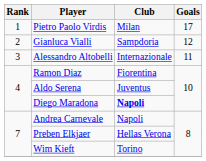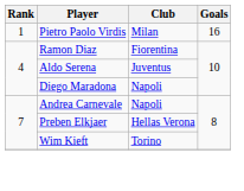Pietro Paolo Virdis | Goals: 17 -> 16
- row: 2 | Gianluca Vialli | Sampdoria | 12
- row: 3 | Alessandro Altobelli | Internazionale | 11
Diego Maradona | Club: bold -> normal
